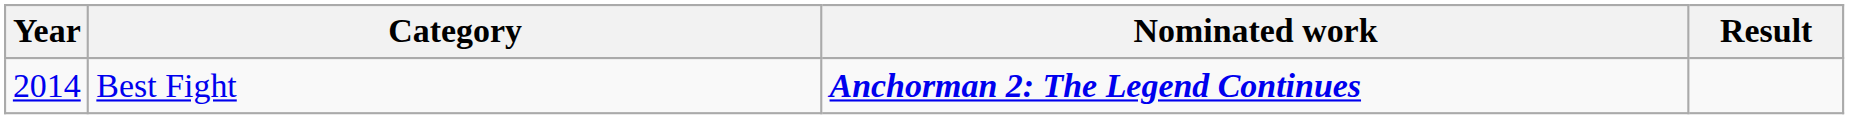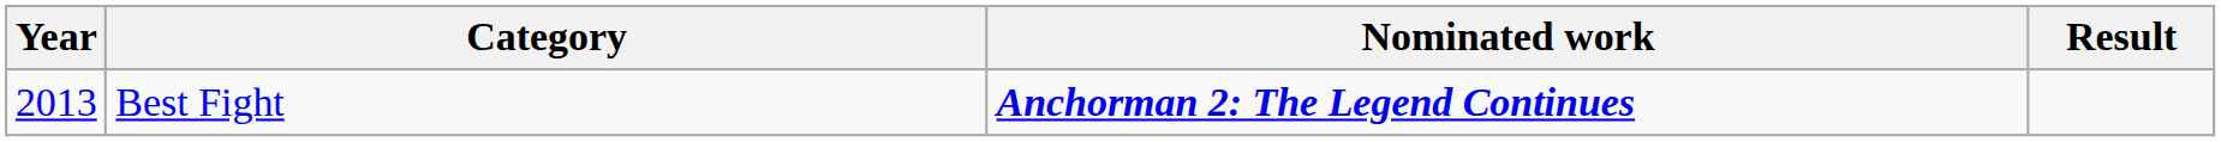Best Fight | Year: 2014 -> 2013
